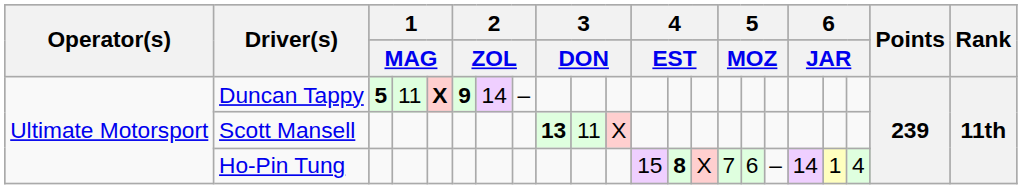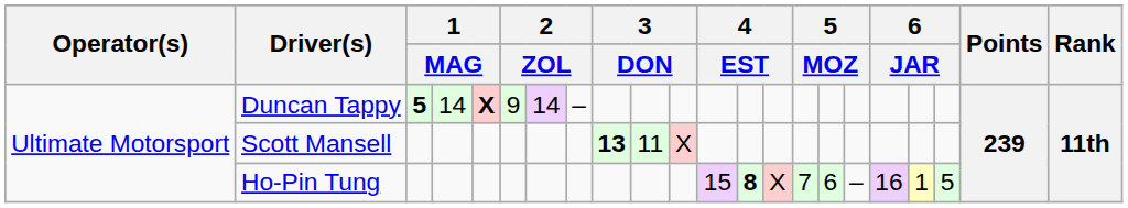Duncan Tappy | column 4: 11 -> 14
Duncan Tappy | column 6: bold -> normal
Ho-Pin Tung | column 18: 14 -> 16
Ho-Pin Tung | column 20: 4 -> 5
